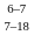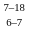rows swapped: 6–7 <-> 7–18
